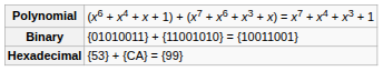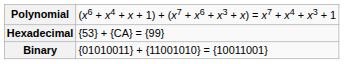rows swapped: Binary <-> Hexadecimal
